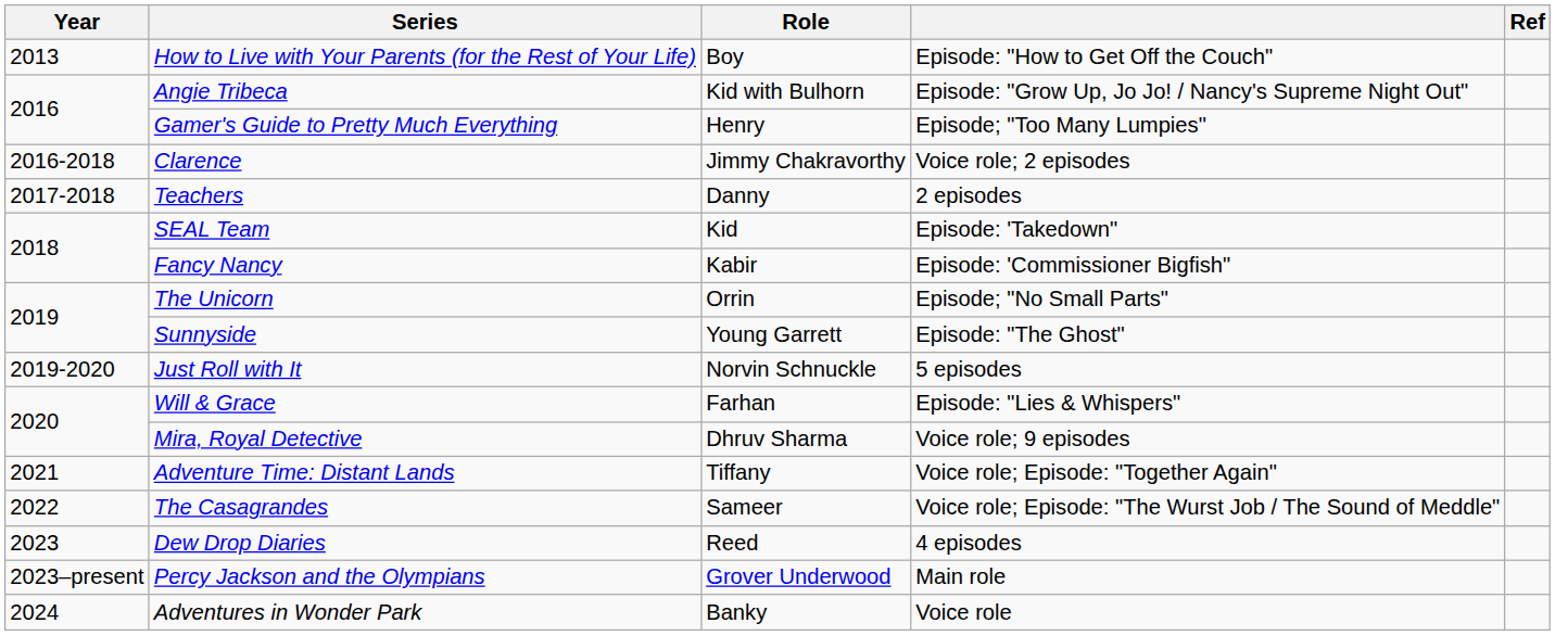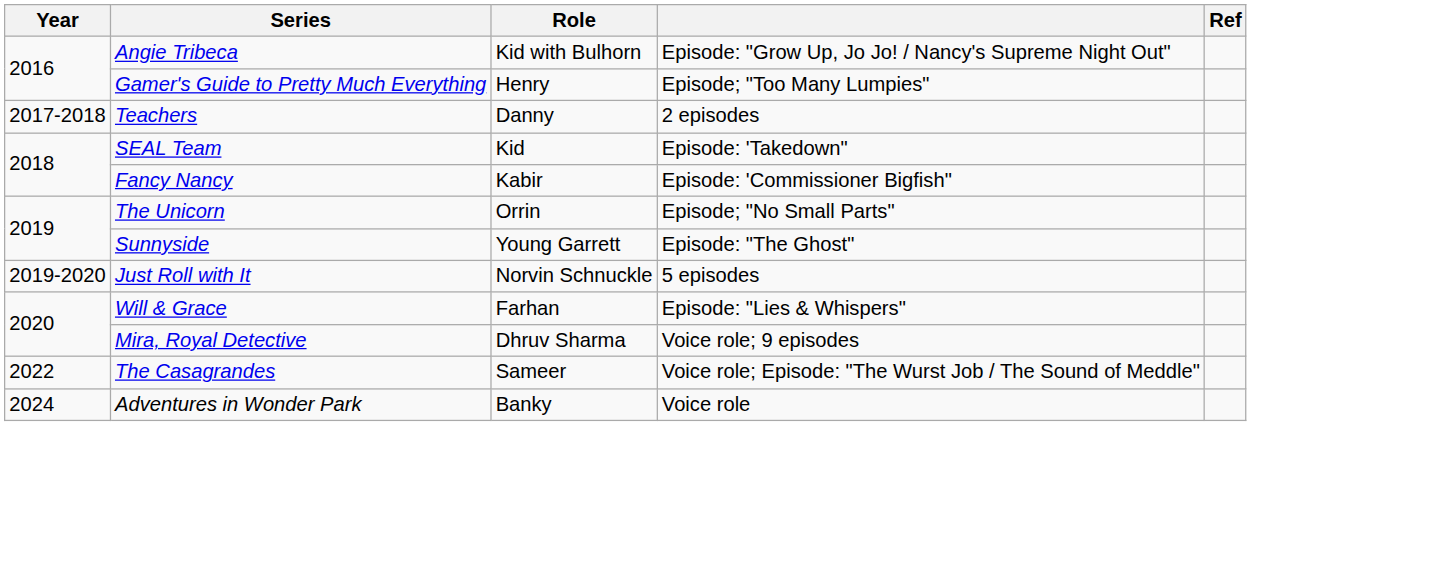- row: 2013 | How to Live with Your Parents (for the Rest of Your Life) | Boy | Episode: "How to Get Off the Couch"
- row: 2016-2018 | Clarence | Jimmy Chakravorthy | Voice role; 2 episodes
- row: 2021 | Adventure Time: Distant Lands | Tiffany | Voice role; Episode: "Together Again"
- row: 2023 | Dew Drop Diaries | Reed | 4 episodes
- row: 2023–present | Percy Jackson and the Olympians | Grover Underwood | Main role
